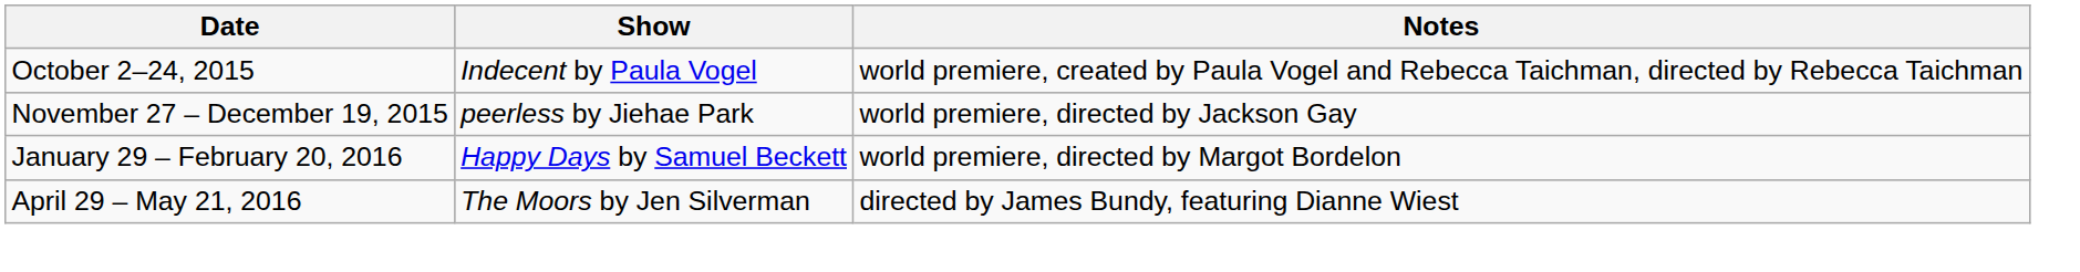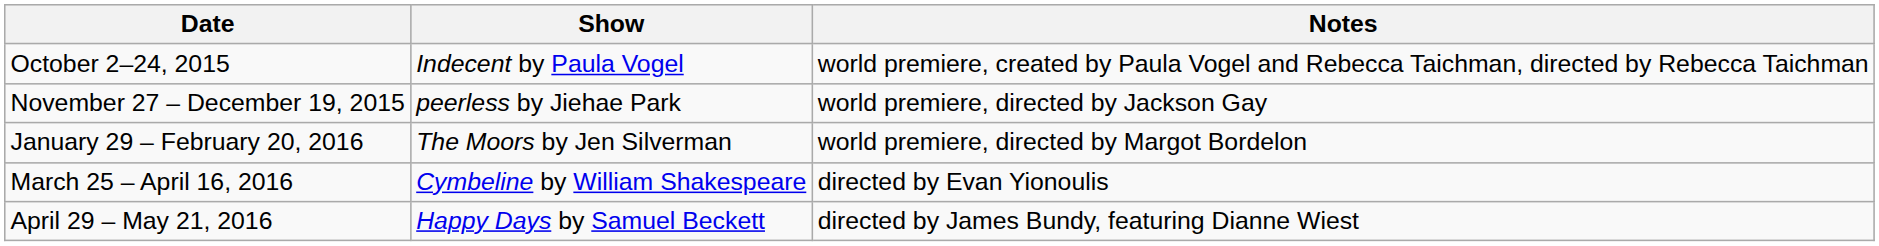January 29 – February 20, 2016 | Show: Happy Days by Samuel Beckett -> The Moors by Jen Silverman
+ row: March 25 – April 16, 2016 | Cymbeline by William Shakespeare | directed by Evan Yionoulis
April 29 – May 21, 2016 | Show: The Moors by Jen Silverman -> Happy Days by Samuel Beckett
